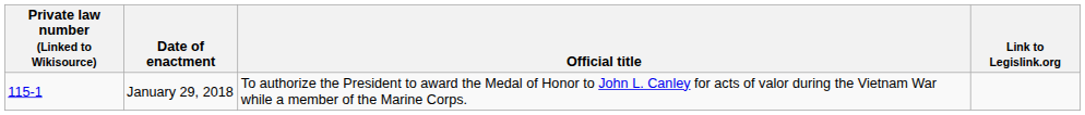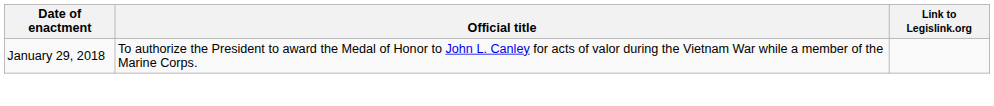- column: Private law number (Linked to Wikisource) | 115-1
